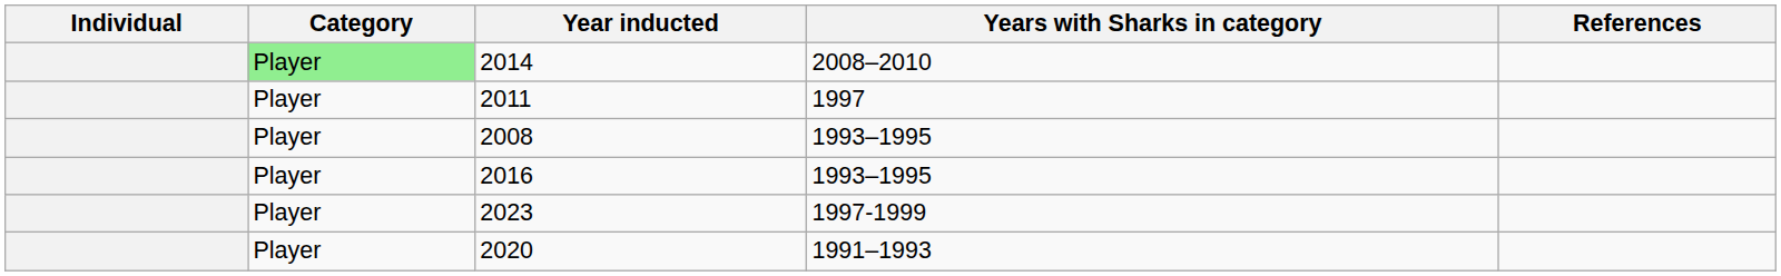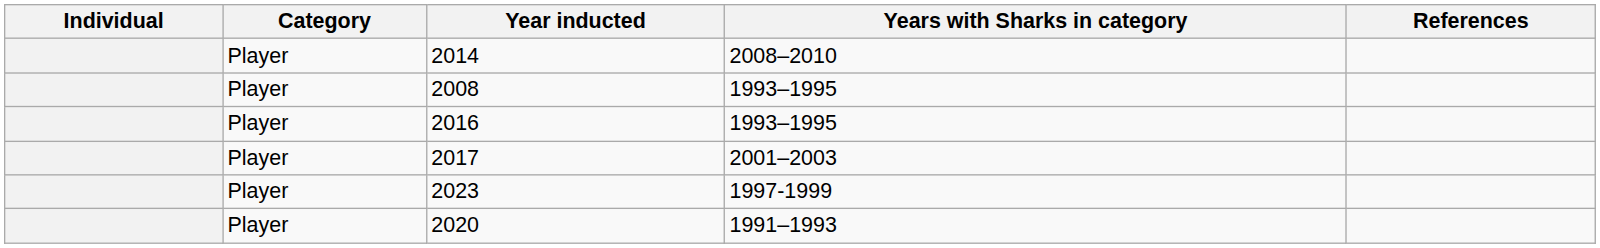2014 | Category: lightgreen background -> no background
- row: Player | 2011 | 1997
+ row: Player | 2017 | 2001–2003
